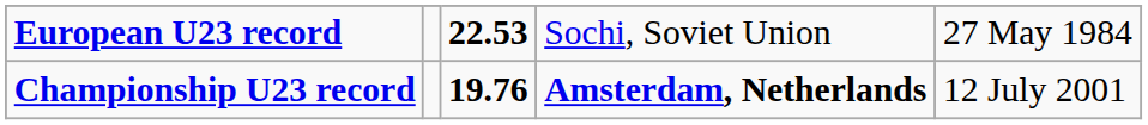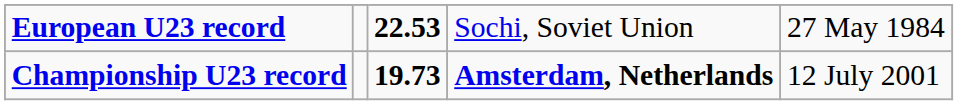Championship U23 record | column 3: 19.76 -> 19.73
